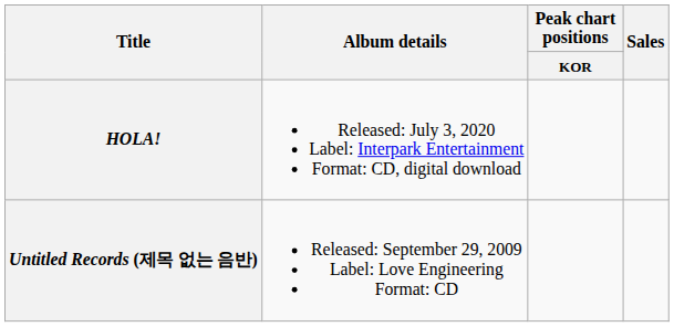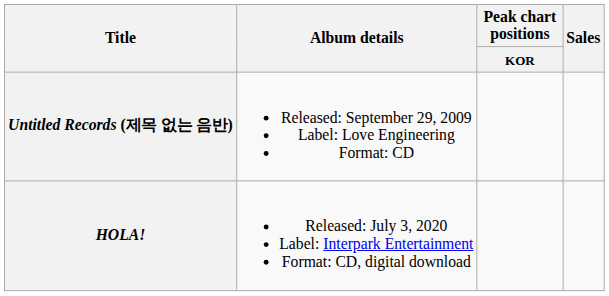rows swapped: Untitled Records (제목 없는 음반) <-> HOLA!
